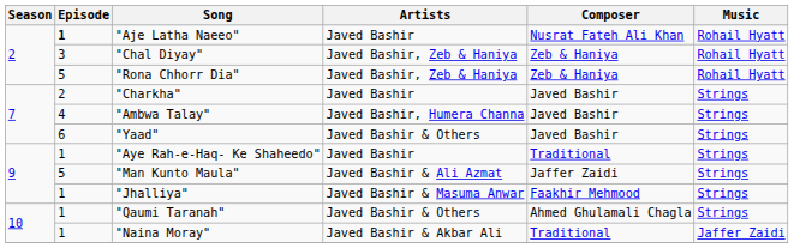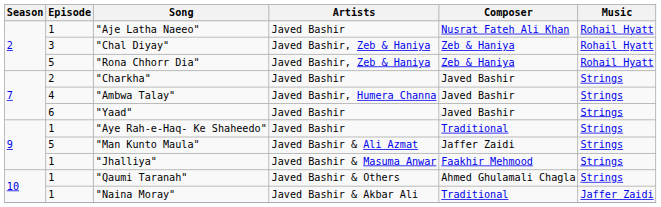"Aje Latha Naeeo" | Episode: bold -> normal
"Yaad" | Artists: Javed Bashir & Others -> Javed Bashir
